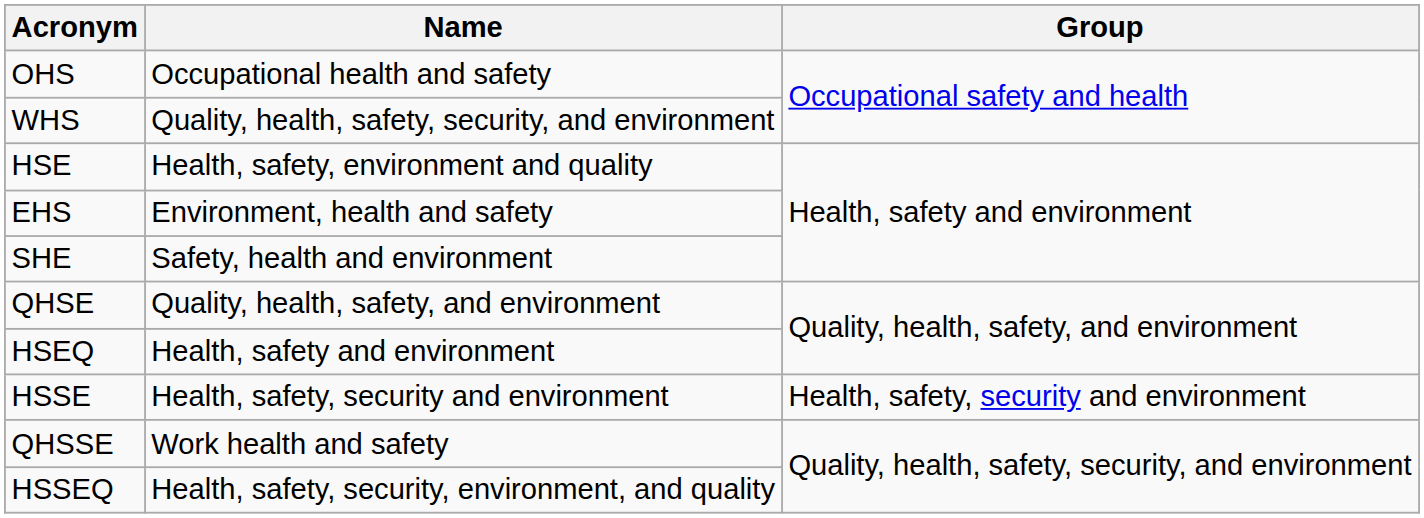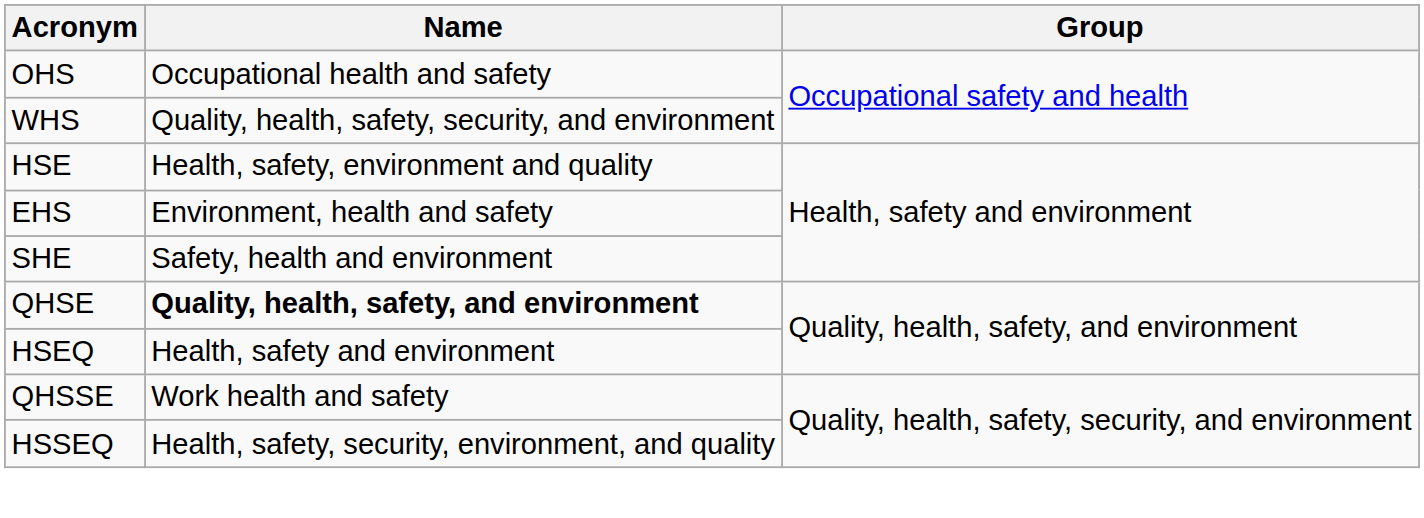QHSE | Name: normal -> bold
- row: HSSE | Health, safety, security and environment | Health, safety, security and environment
